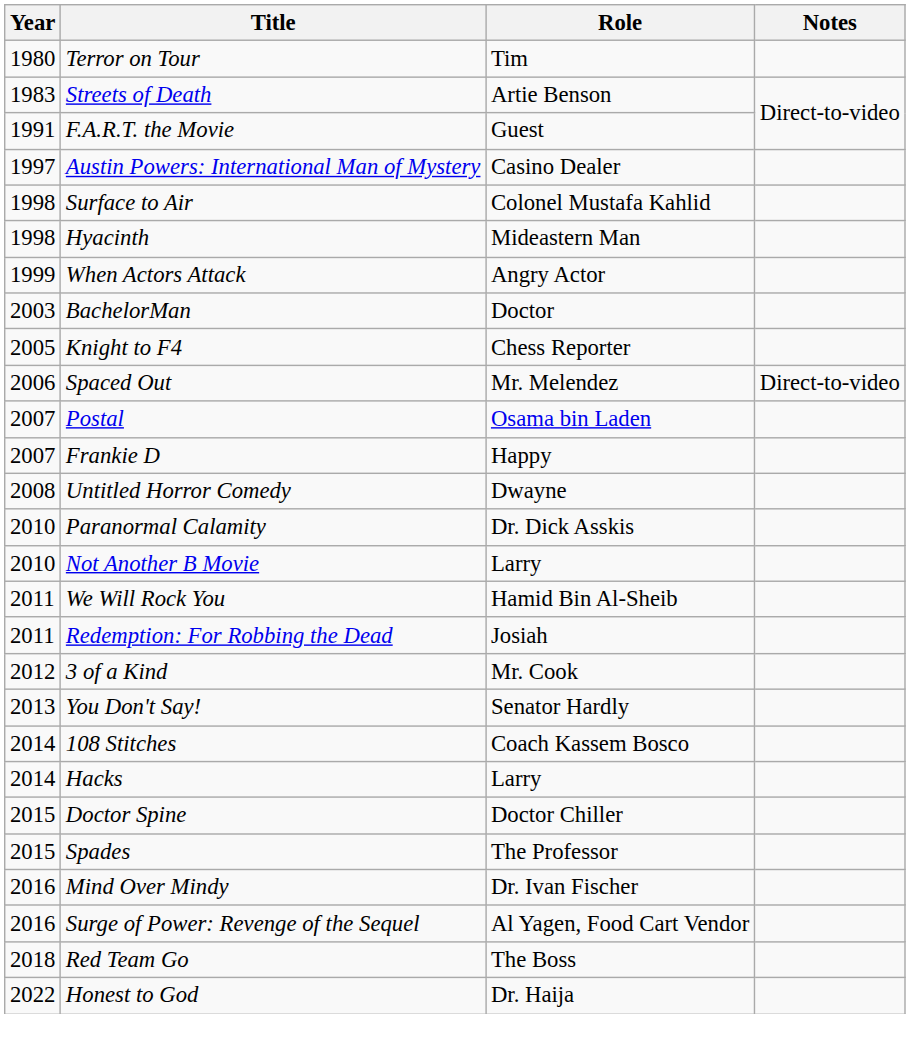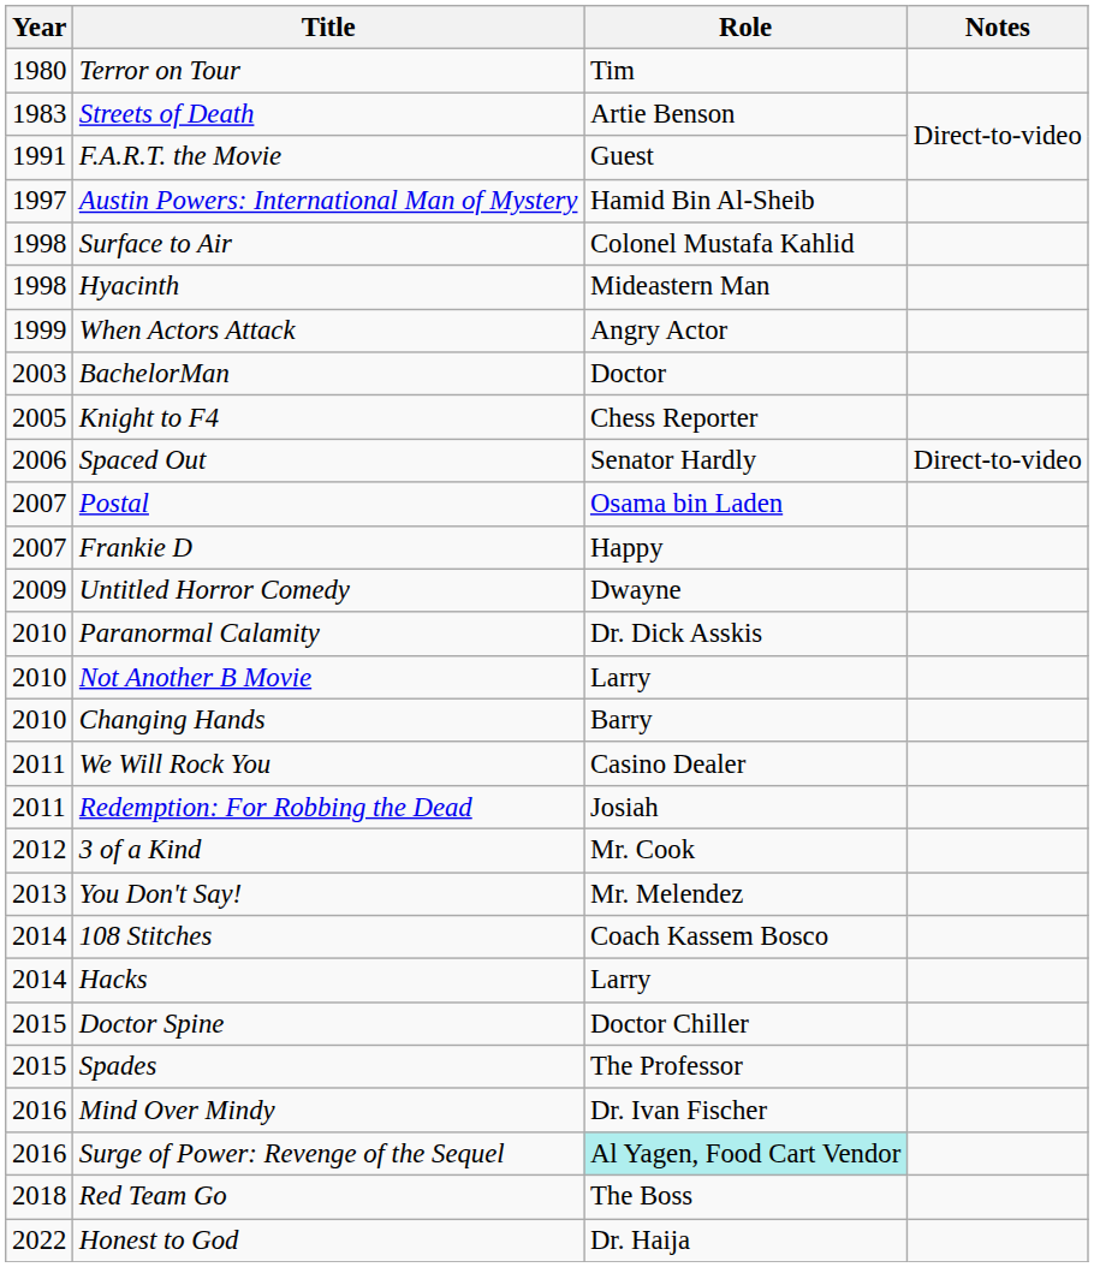Austin Powers: International Man of Mystery | Role: Casino Dealer -> Hamid Bin Al-Sheib
Spaced Out | Role: Mr. Melendez -> Senator Hardly
Untitled Horror Comedy | Year: 2008 -> 2009
+ row: 2010 | Changing Hands | Barry
We Will Rock You | Role: Hamid Bin Al-Sheib -> Casino Dealer
You Don't Say! | Role: Senator Hardly -> Mr. Melendez
Surge of Power: Revenge of the Sequel | Role: no background -> paleturquoise background
